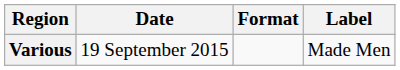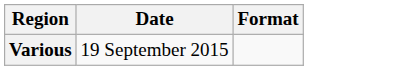- column: Label | Made Men
